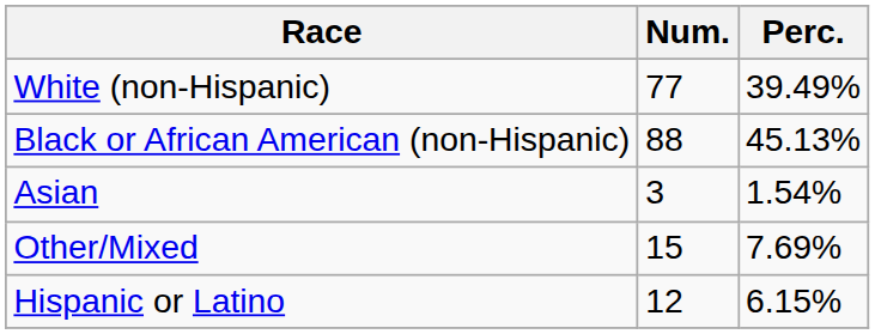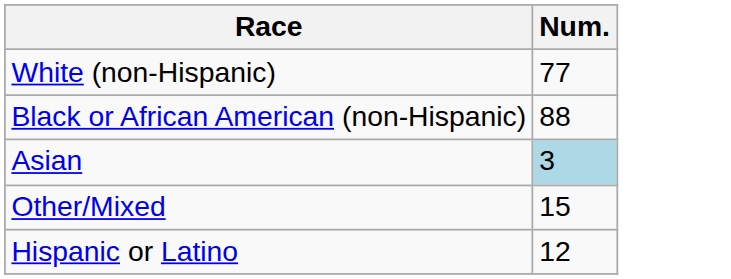- column: Perc. | 39.49% | 45.13% | 1.54% | 7.69% | 6.15%
Asian | Num.: no background -> lightblue background
